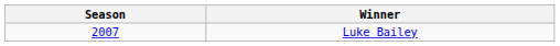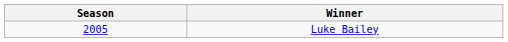Luke Bailey | Season: 2007 -> 2005
